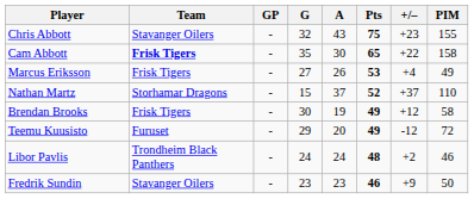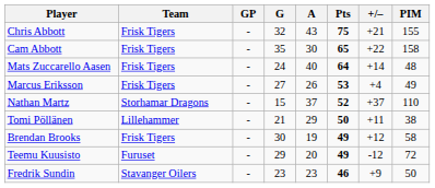Chris Abbott | Team: Stavanger Oilers -> Frisk Tigers
Chris Abbott | +/–: +23 -> +21
Cam Abbott | Team: bold -> normal
+ row: Mats Zuccarello Aasen | Frisk Tigers | - | 24 | 40 | 64 | +14 | 48
+ row: Tomi Pöllänen | Lillehammer | - | 21 | 29 | 50 | +11 | 38
- row: Libor Pavlis | Trondheim Black Panthers | - | 24 | 24 | 48 | +2 | 46
